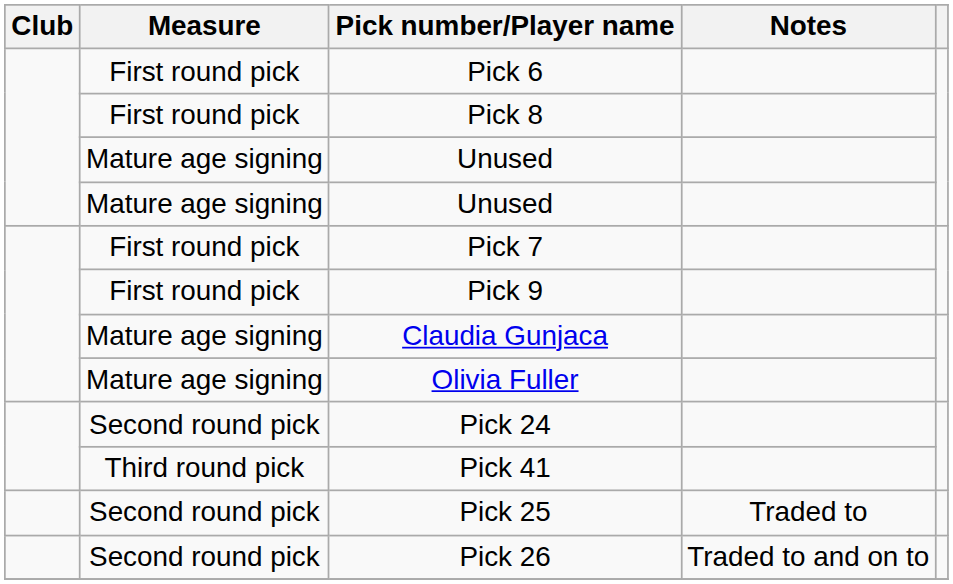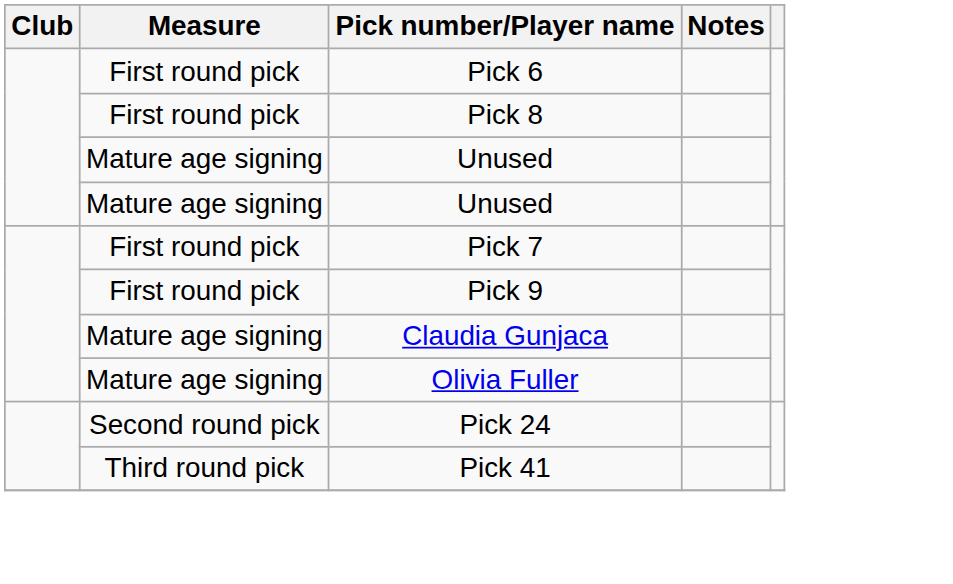- row: Second round pick | Pick 25 | Traded to
- row: Second round pick | Pick 26 | Traded to and on to
